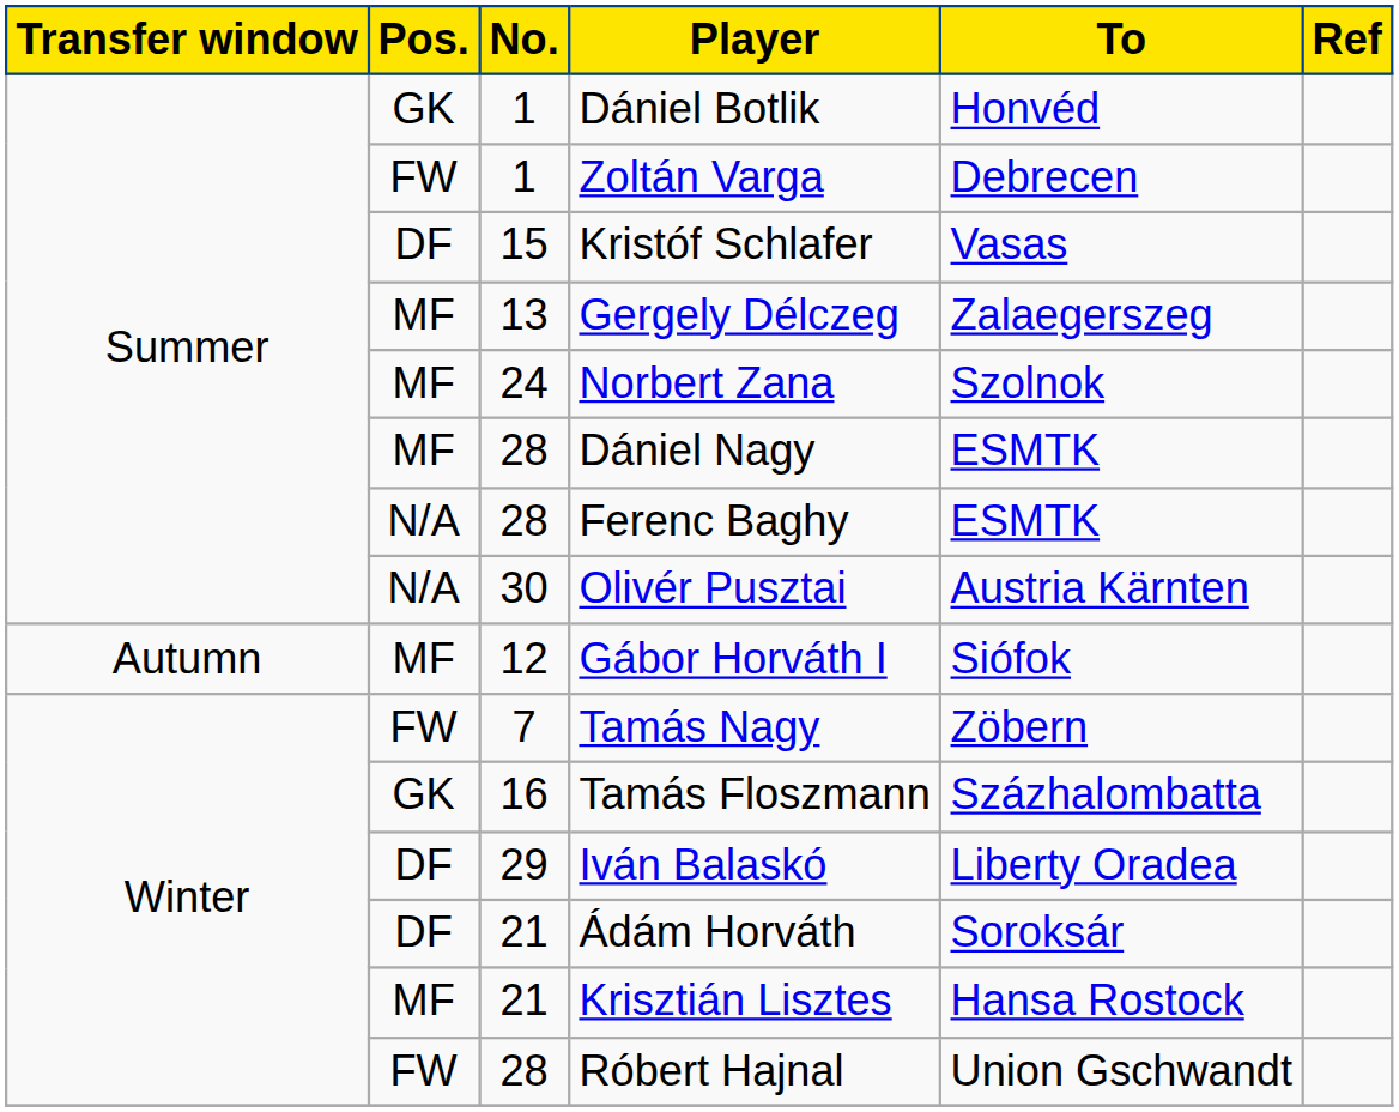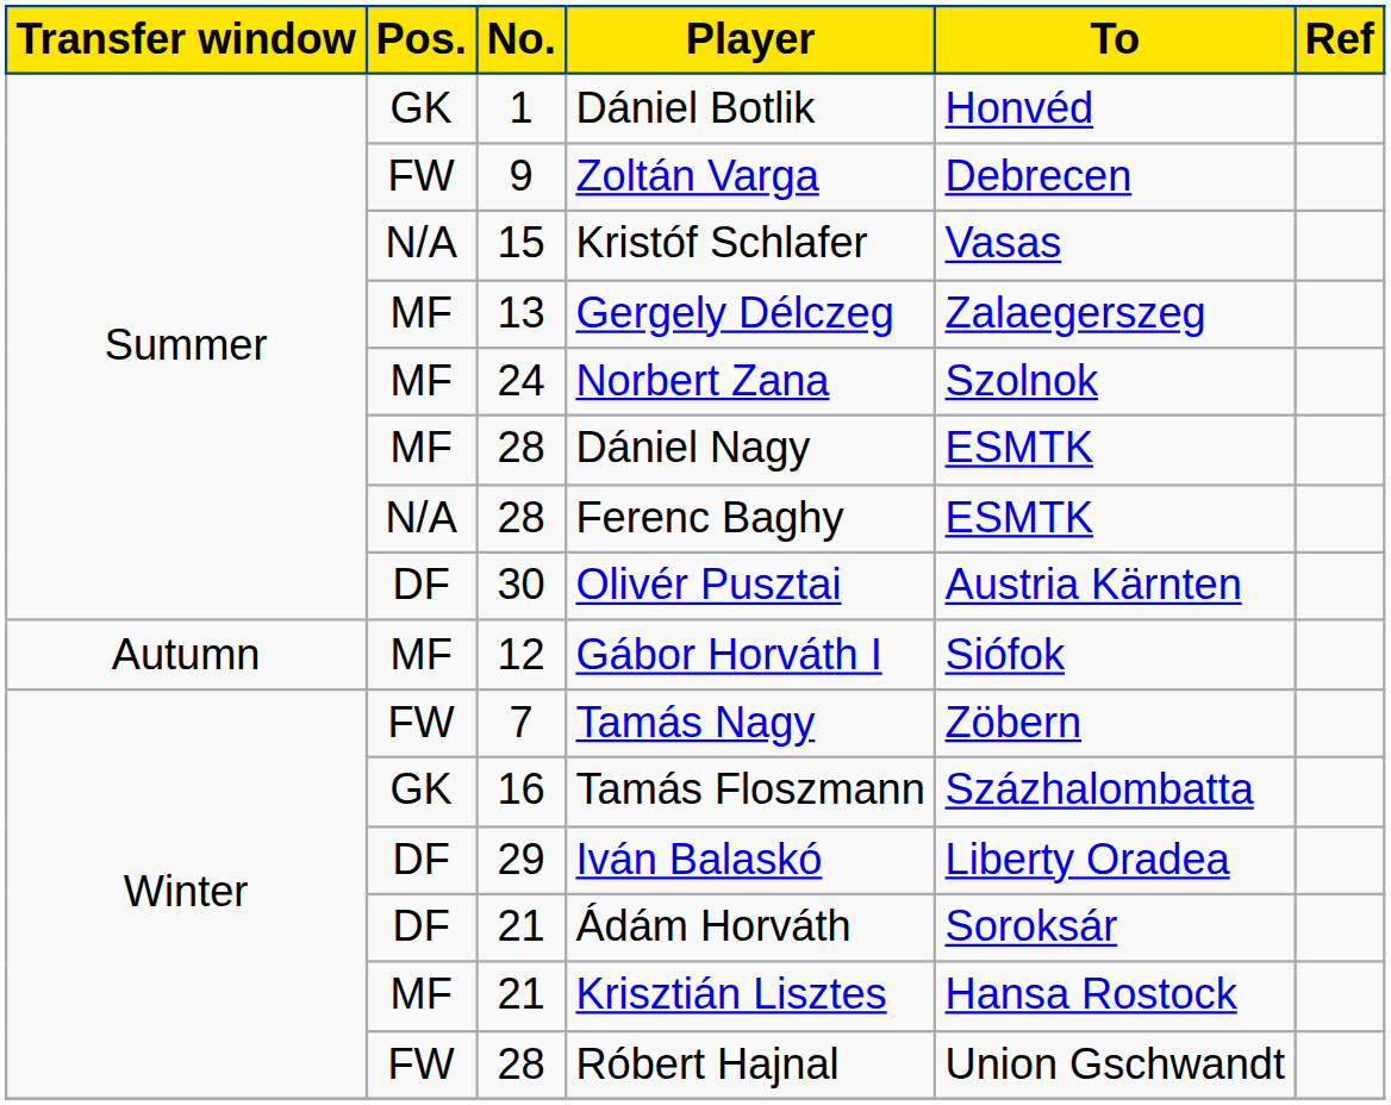Zoltán Varga | No.: 1 -> 9
Kristóf Schlafer | Pos.: DF -> N/A
Olivér Pusztai | Pos.: N/A -> DF
